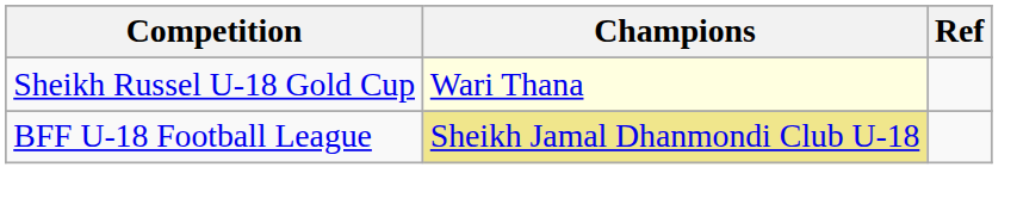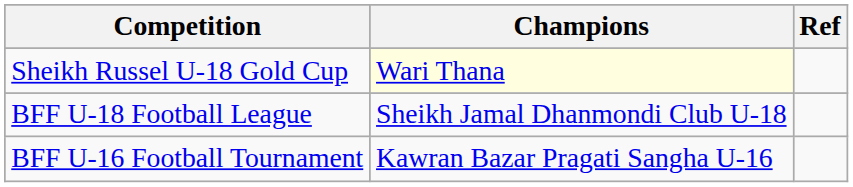BFF U-18 Football League | Champions: khaki background -> no background
+ row: BFF U-16 Football Tournament | Kawran Bazar Pragati Sangha U-16
